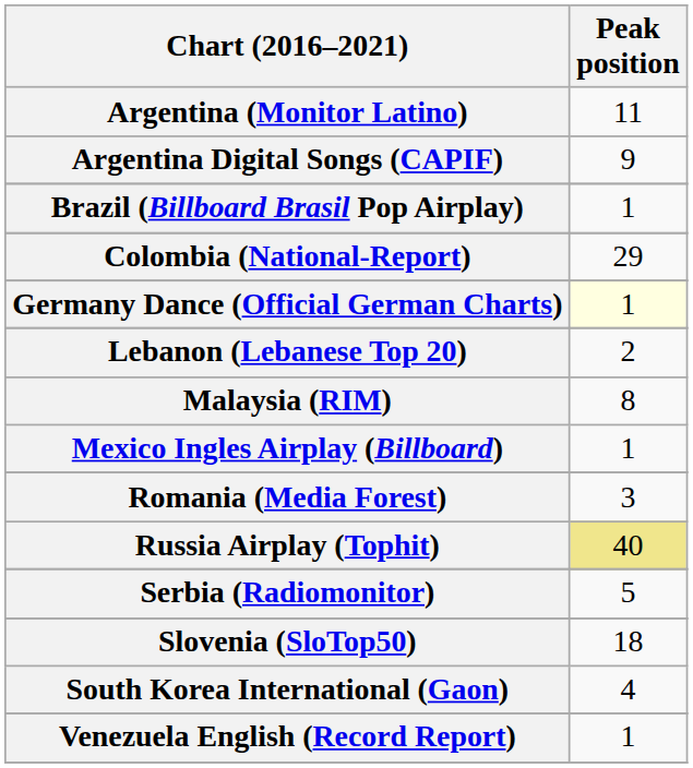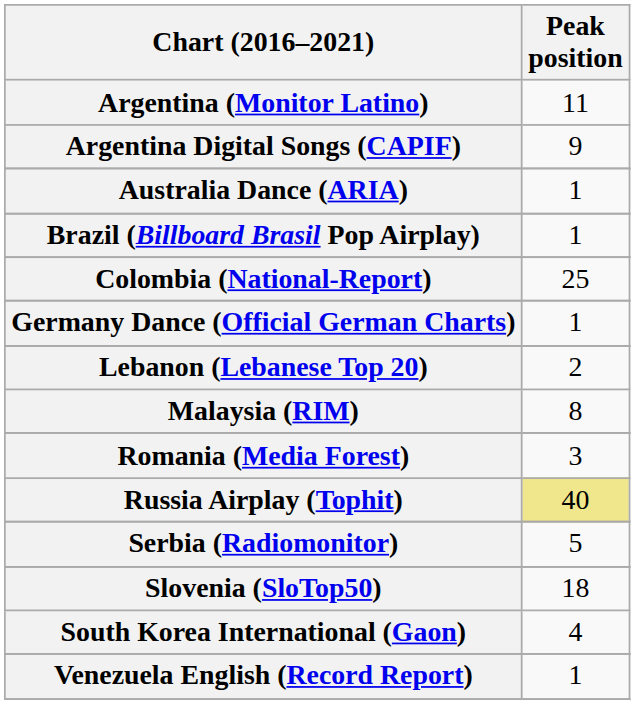+ row: Australia Dance (ARIA) | 1
Colombia (National-Report) | Peak position: 29 -> 25
Germany Dance (Official German Charts) | Peak position: lightyellow background -> no background
- row: Mexico Ingles Airplay (Billboard) | 1
